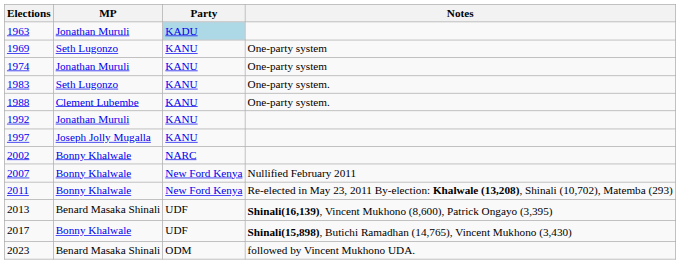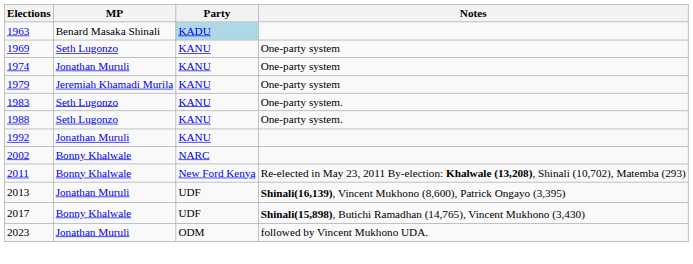1963 | MP: Jonathan Muruli -> Benard Masaka Shinali
+ row: 1979 | Jeremiah Khamadi Murila | KANU | One-party system
1988 | MP: Clement Lubembe -> Seth Lugonzo
- row: 1997 | Joseph Jolly Mugalla | KANU
- row: 2007 | Bonny Khalwale | New Ford Kenya | Nullified February 2011
2013 | MP: Benard Masaka Shinali -> Jonathan Muruli
2023 | MP: Benard Masaka Shinali -> Jonathan Muruli
